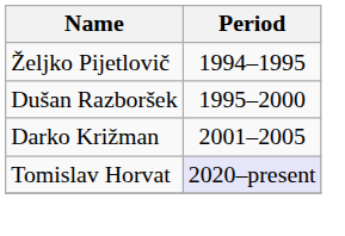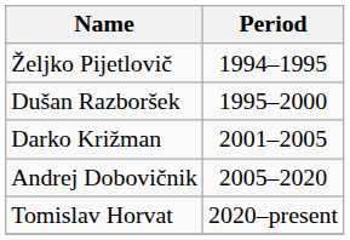+ row: Andrej Dobovičnik | 2005–2020
Tomislav Horvat | Period: lavender background -> no background
